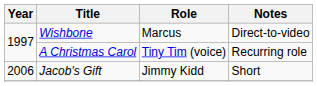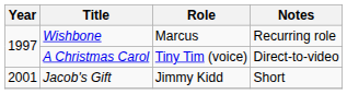Wishbone | Notes: Direct-to-video -> Recurring role
A Christmas Carol | Notes: Recurring role -> Direct-to-video
Jacob's Gift | Year: 2006 -> 2001
